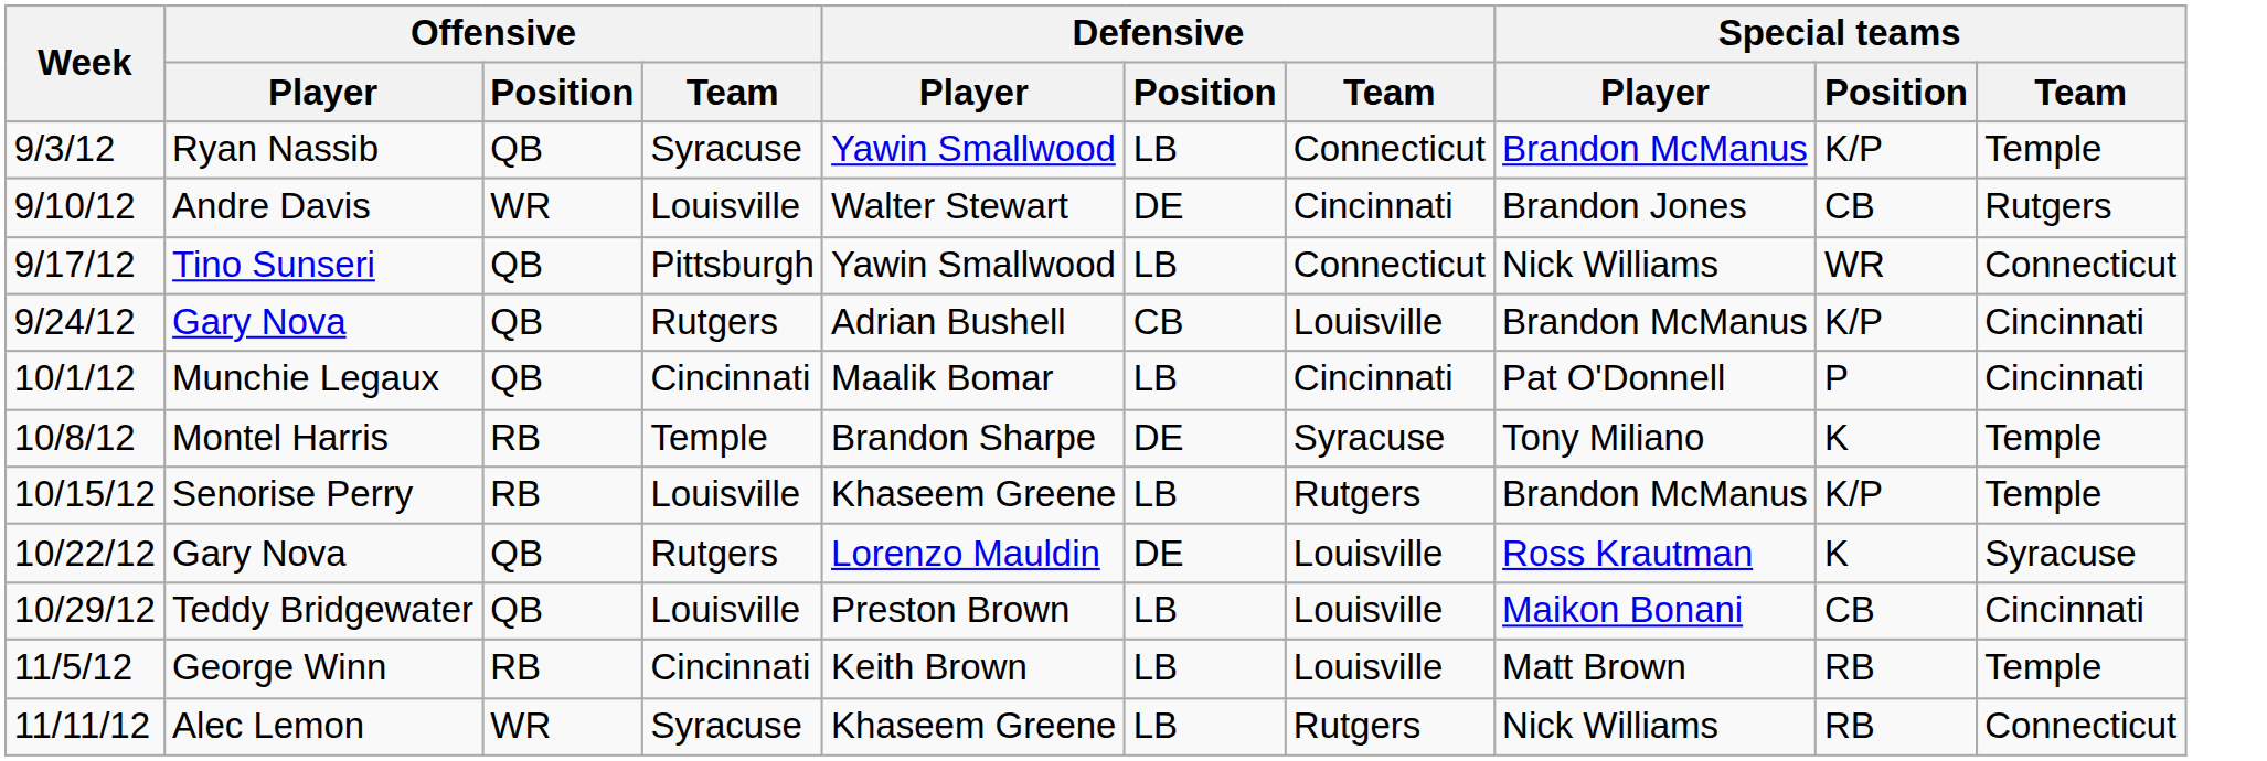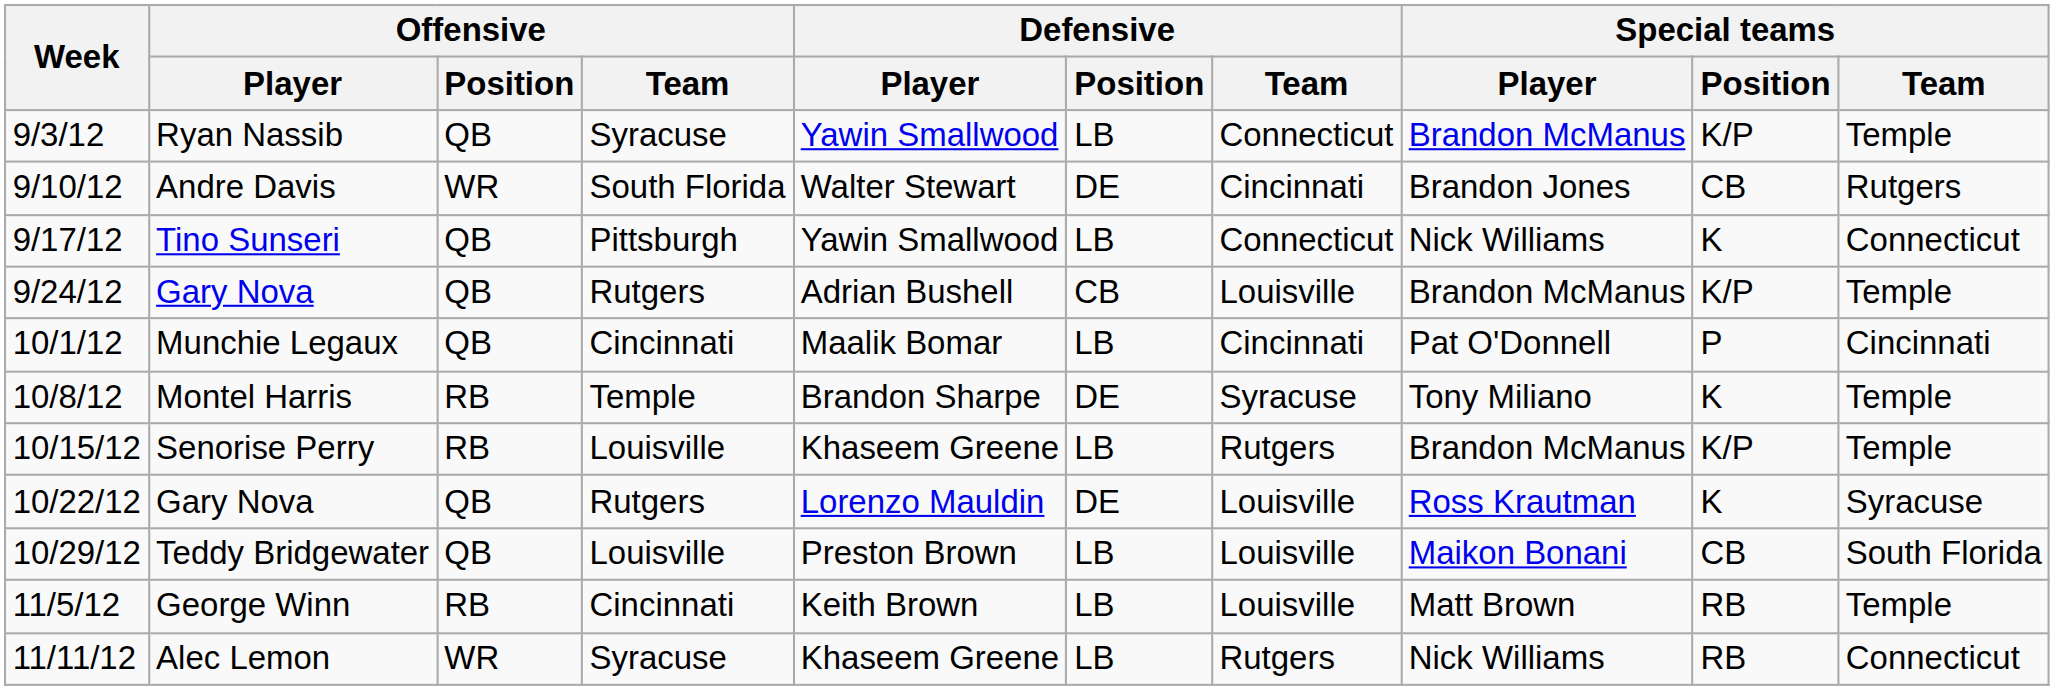Andre Davis | Offensive / Team: Louisville -> South Florida
Tino Sunseri | Special teams / Position: WR -> K
9/24/12 / Gary Nova | Special teams / Team: Cincinnati -> Temple
Teddy Bridgewater | Special teams / Team: Cincinnati -> South Florida
